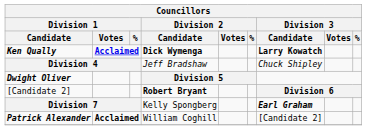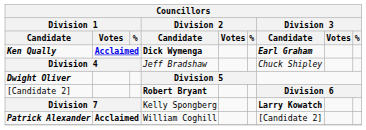Ken Qually | Division 3 / Candidate: Larry Kowatch -> Earl Graham
Division 7 | Division 3 / Candidate: Earl Graham -> Larry Kowatch
